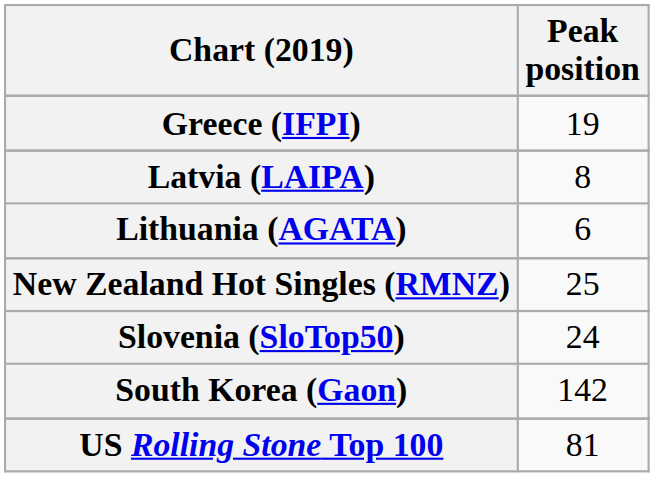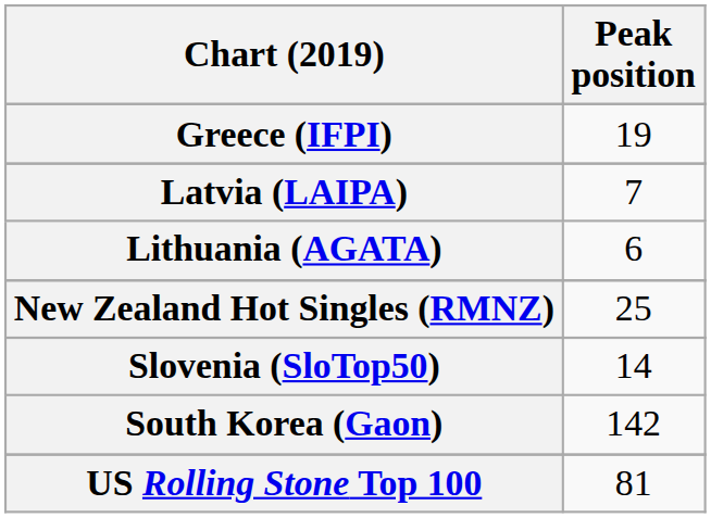Latvia (LAIPA) | Peak position: 8 -> 7
Slovenia (SloTop50) | Peak position: 24 -> 14
